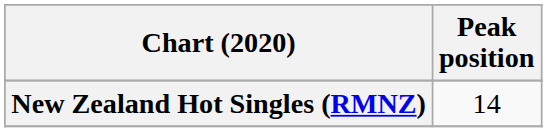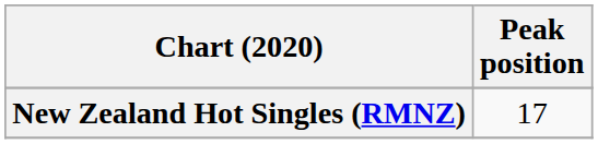New Zealand Hot Singles (RMNZ) | Peak position: 14 -> 17
